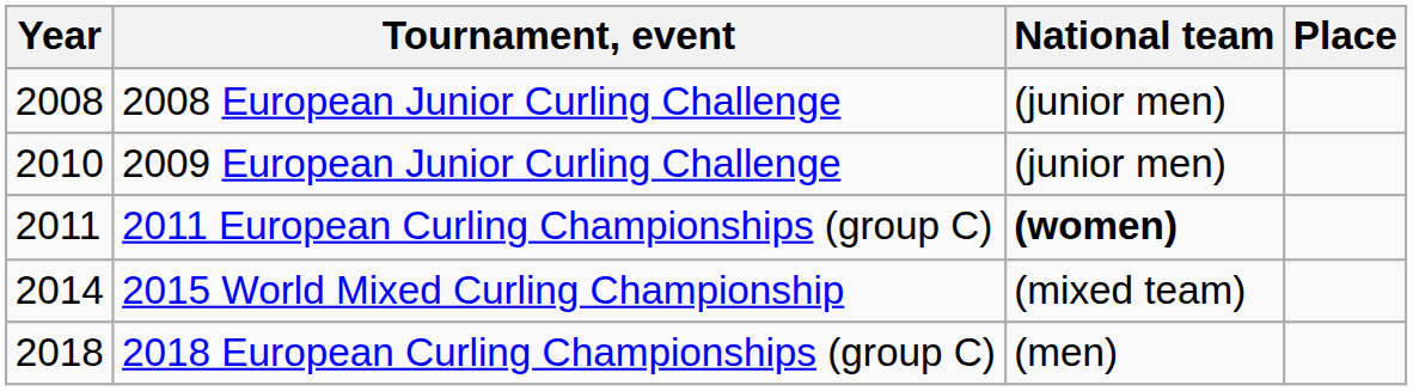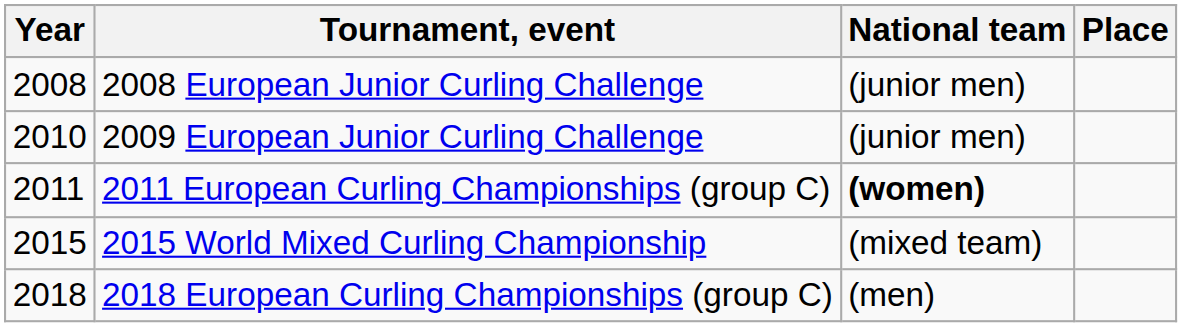2015 World Mixed Curling Championship | Year: 2014 -> 2015
